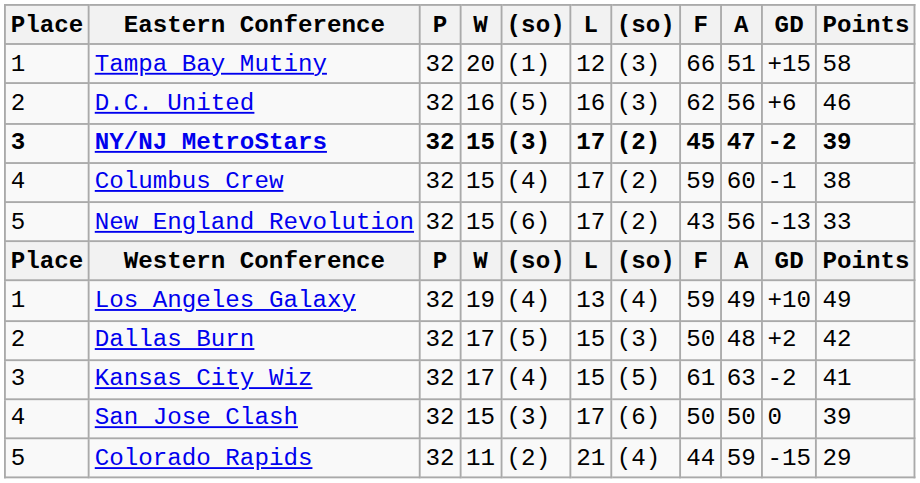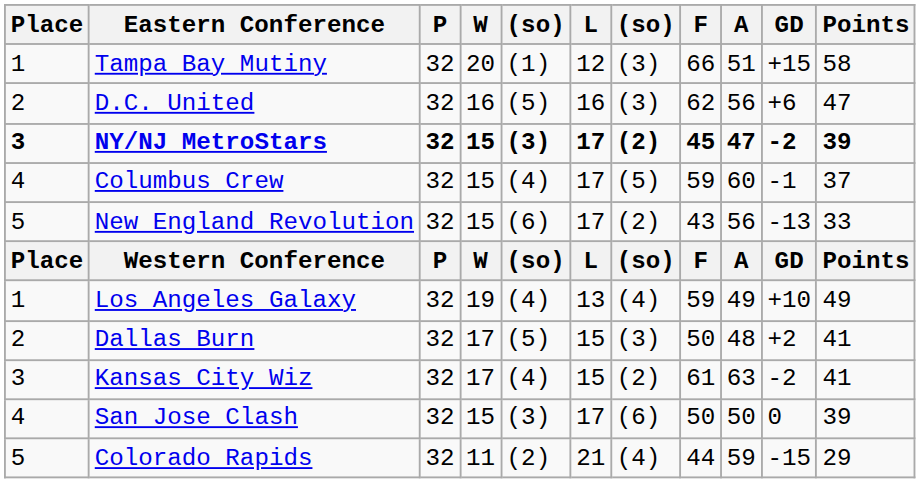D.C. United | Points: 46 -> 47
Columbus Crew | column 7: (2) -> (5)
Columbus Crew | Points: 38 -> 37
Dallas Burn | Points: 42 -> 41
Kansas City Wiz | column 7: (5) -> (2)
